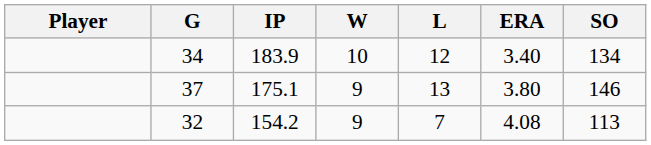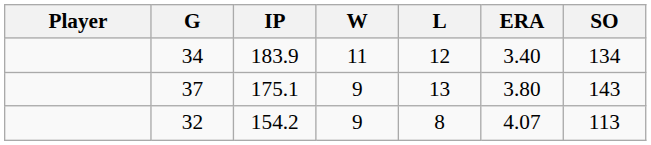34 | W: 10 -> 11
37 | SO: 146 -> 143
32 | L: 7 -> 8
32 | ERA: 4.08 -> 4.07
